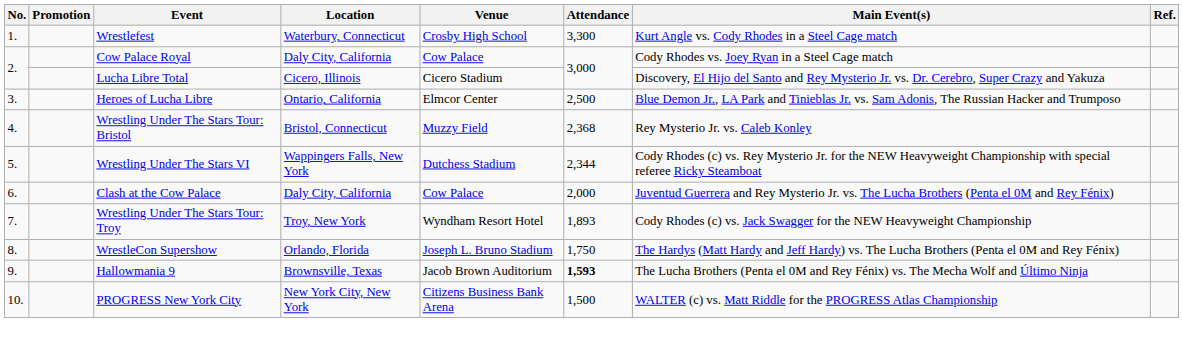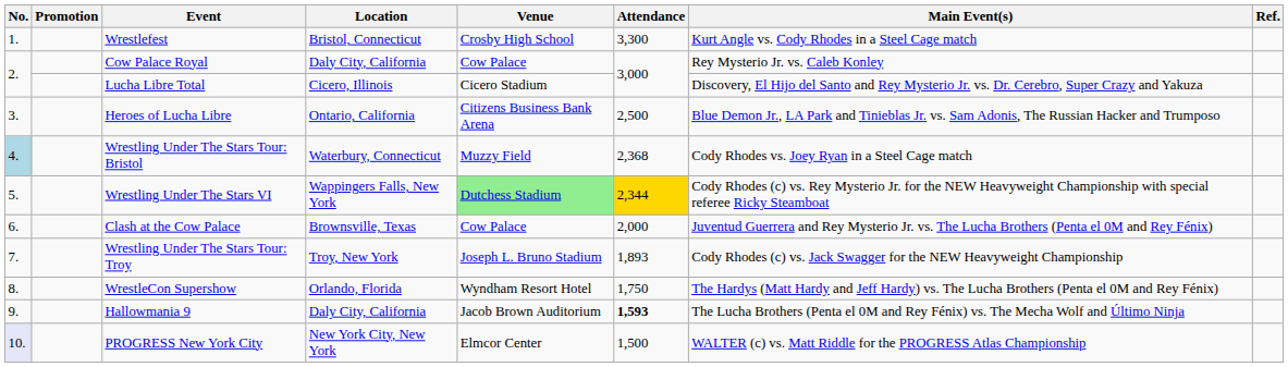Wrestlefest | Location: Waterbury, Connecticut -> Bristol, Connecticut
Cow Palace Royal | Main Event(s): Cody Rhodes vs. Joey Ryan in a Steel Cage match -> Rey Mysterio Jr. vs. Caleb Konley
Heroes of Lucha Libre | Venue: Elmcor Center -> Citizens Business Bank Arena
Wrestling Under The Stars Tour: Bristol | No.: no background -> lightblue background
Wrestling Under The Stars Tour: Bristol | Location: Bristol, Connecticut -> Waterbury, Connecticut
Wrestling Under The Stars Tour: Bristol | Main Event(s): Rey Mysterio Jr. vs. Caleb Konley -> Cody Rhodes vs. Joey Ryan in a Steel Cage match
Wrestling Under The Stars VI | Venue: no background -> lightgreen background
Wrestling Under The Stars VI | Attendance: no background -> gold background
Clash at the Cow Palace | Location: Daly City, California -> Brownsville, Texas
Wrestling Under The Stars Tour: Troy | Venue: Wyndham Resort Hotel -> Joseph L. Bruno Stadium
WrestleCon Supershow | Venue: Joseph L. Bruno Stadium -> Wyndham Resort Hotel
Hallowmania 9 | Location: Brownsville, Texas -> Daly City, California
PROGRESS New York City | No.: no background -> lavender background
PROGRESS New York City | Venue: Citizens Business Bank Arena -> Elmcor Center
